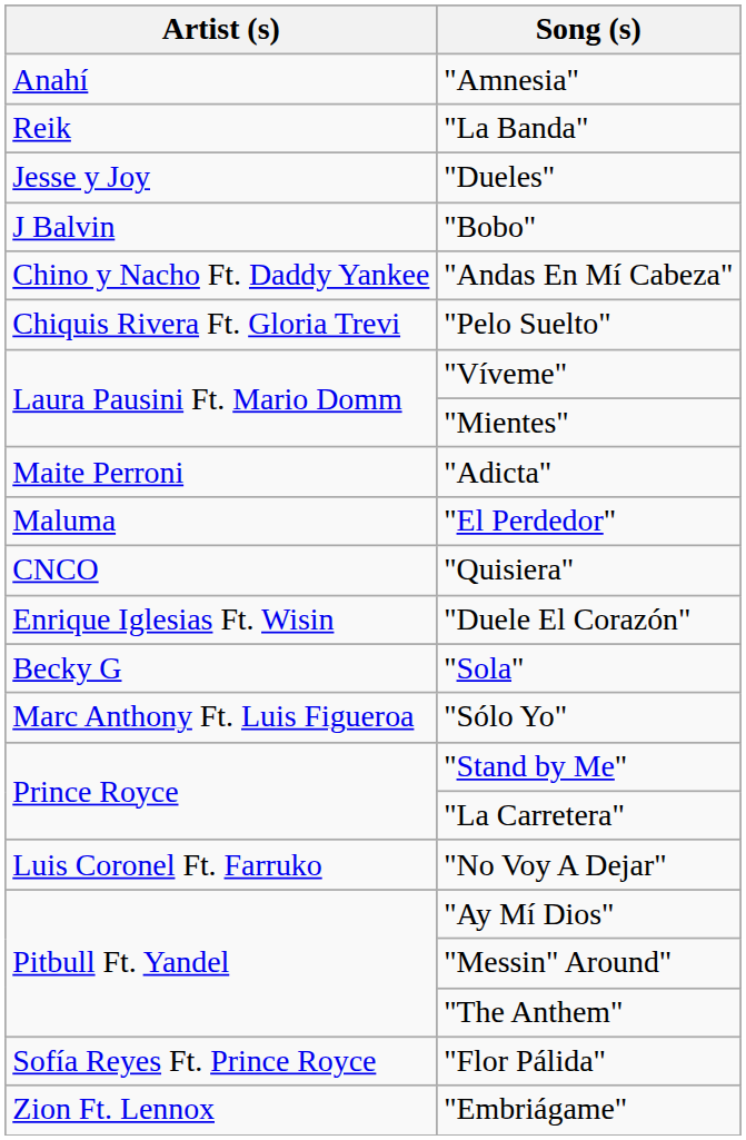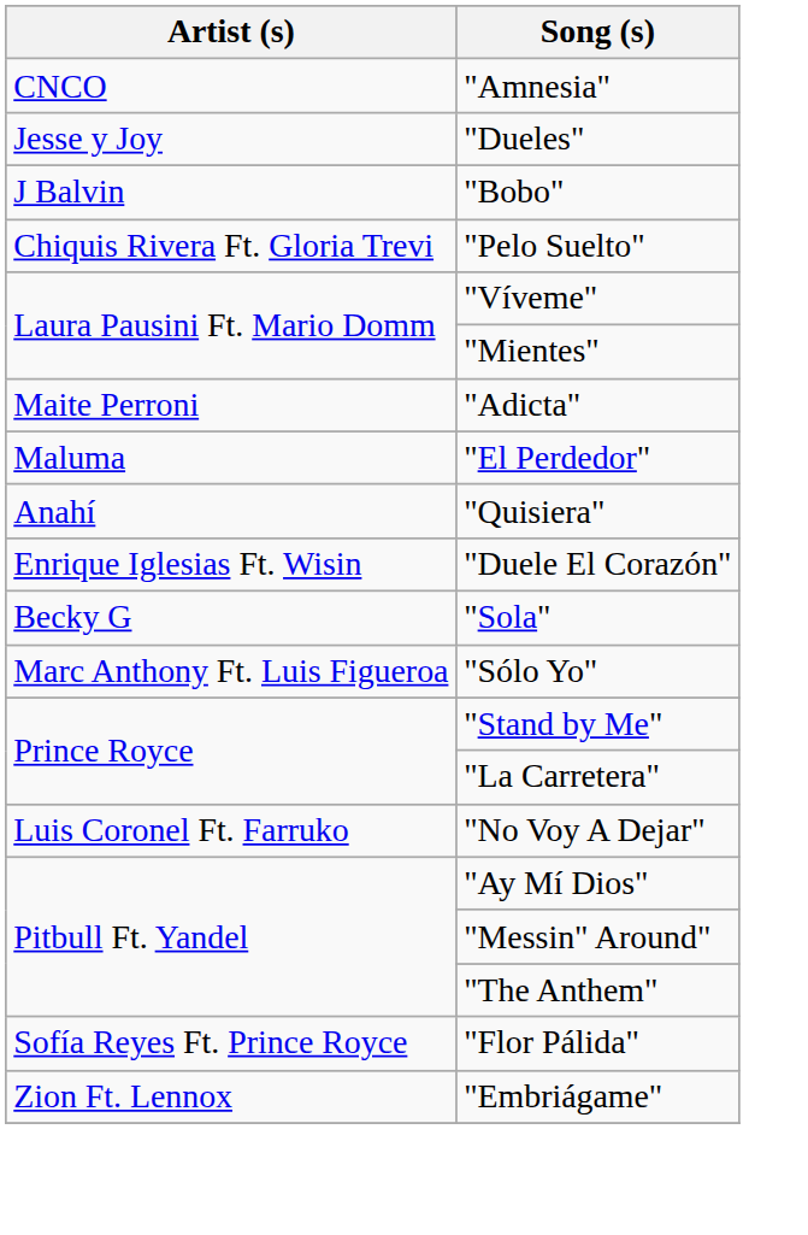"Amnesia" | Artist (s): Anahí -> CNCO
- row: Reik | "La Banda"
- row: Chino y Nacho Ft. Daddy Yankee | "Andas En Mí Cabeza"
"Quisiera" | Artist (s): CNCO -> Anahí
